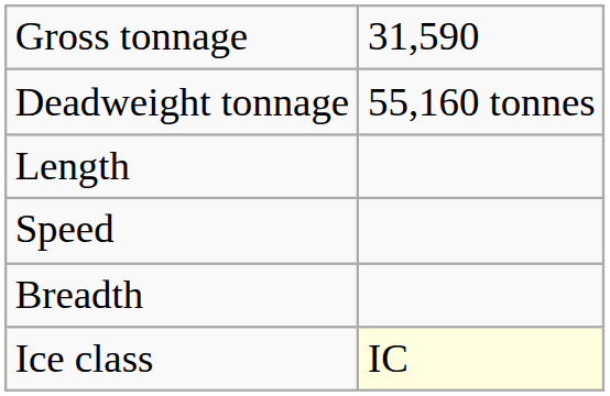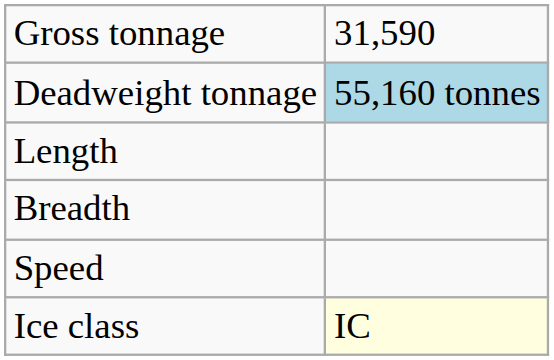Deadweight tonnage | column 2: no background -> lightblue background
rows swapped: Breadth <-> Speed
